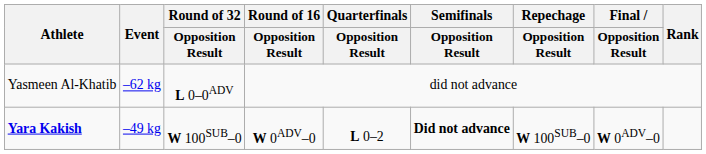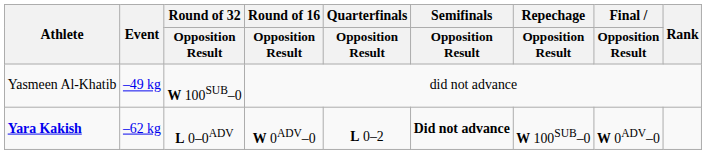Yasmeen Al-Khatib | Event: –62 kg -> –49 kg
Yasmeen Al-Khatib | Round of 32 / Opposition Result: L 0–0ADV -> W 100SUB–0
Yara Kakish | Event: –49 kg -> –62 kg
Yara Kakish | Round of 32 / Opposition Result: W 100SUB–0 -> L 0–0ADV
